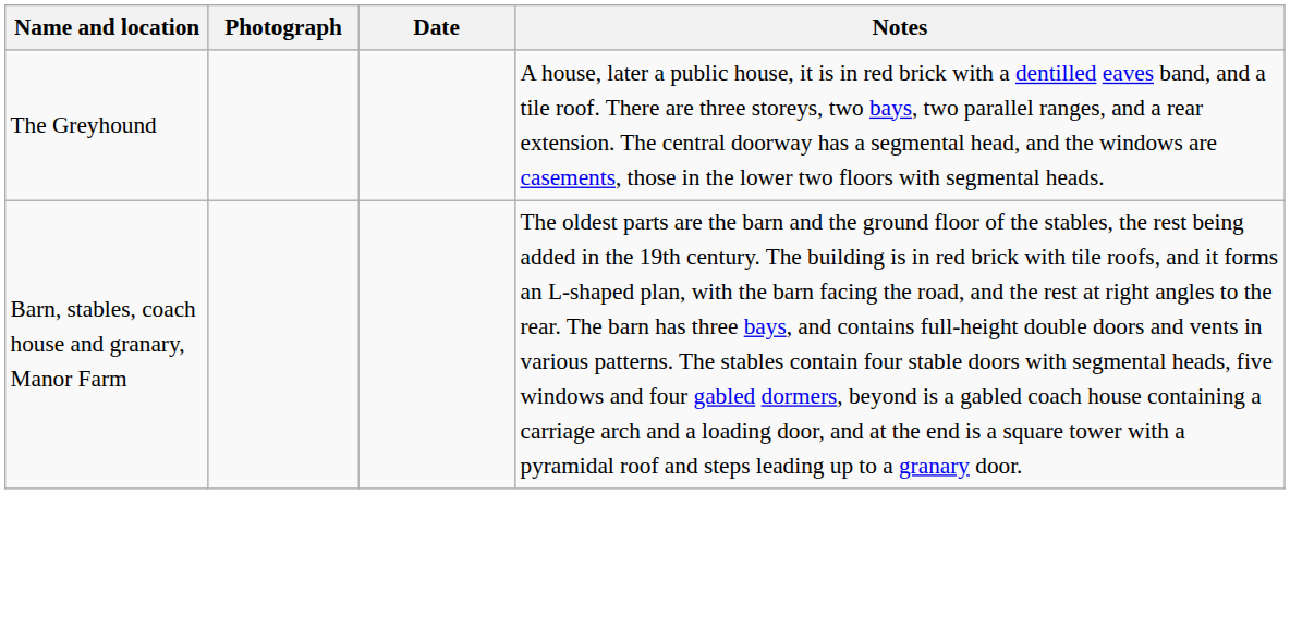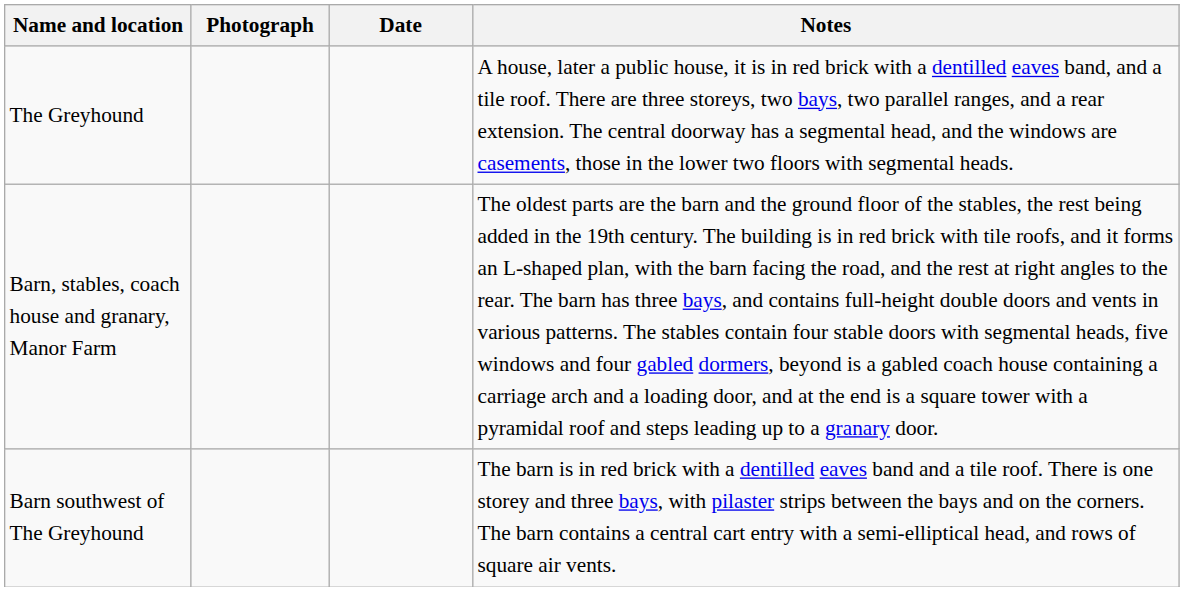+ row: Barn southwest of The Greyhound | The barn is in red brick with a dentilled eaves band and a tile roof. There is one storey and three bays, with pilaster strips between the bays and on the corners. The barn contains a central cart entry with a semi-elliptical head, and rows of square air vents.
